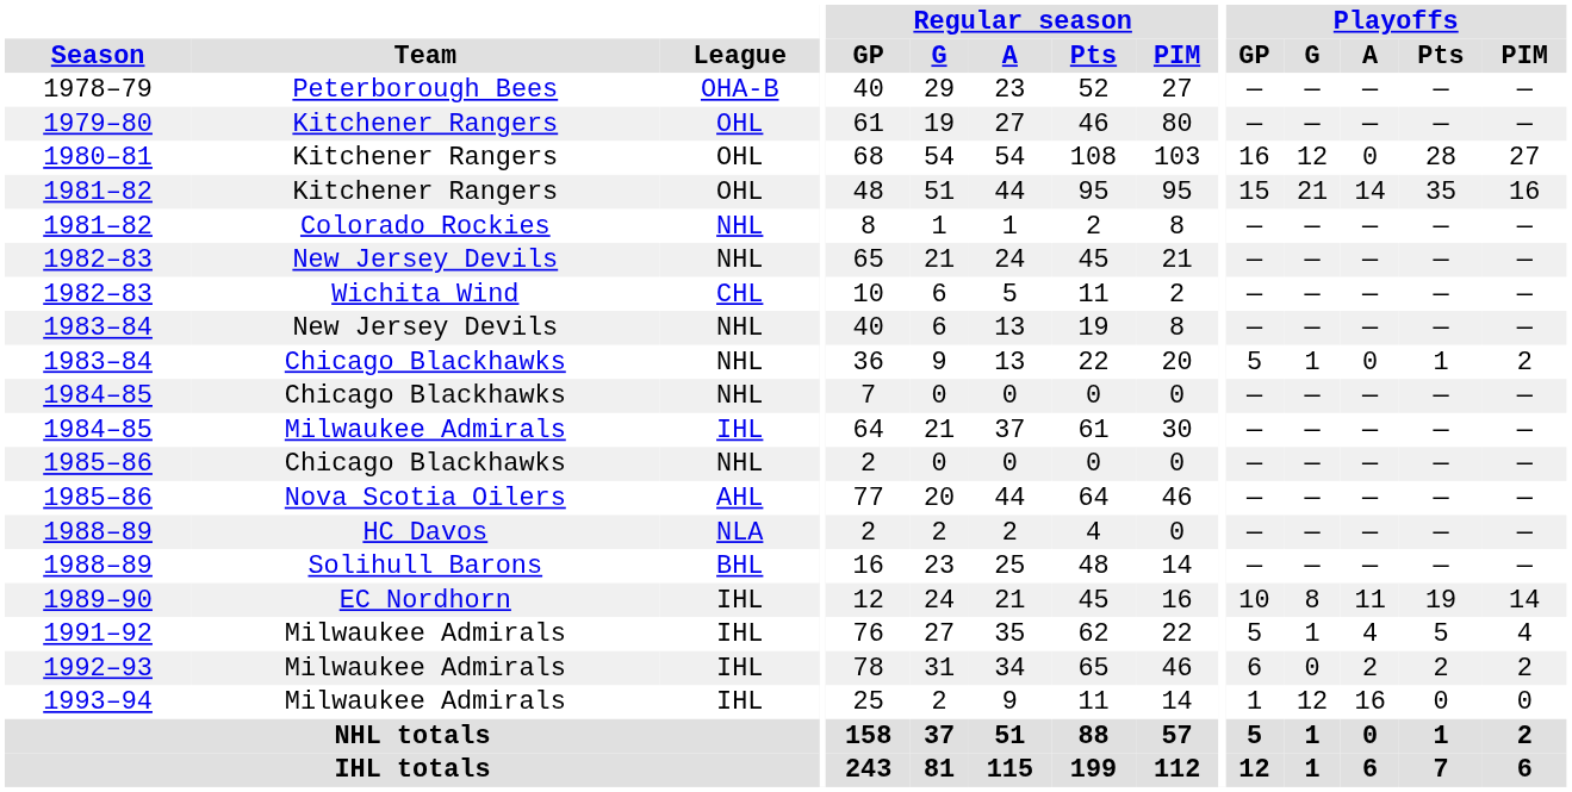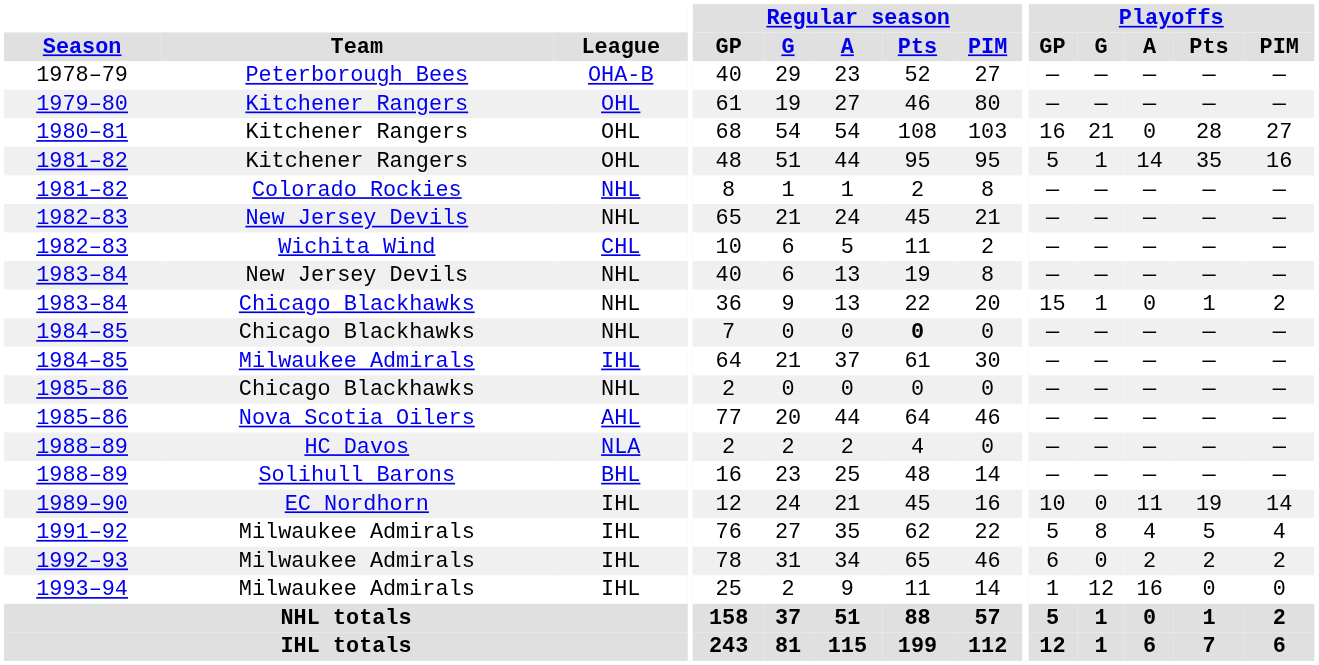1980–81 | Playoffs / G: 12 -> 21
1981–82 / Kitchener Rangers | Playoffs / GP: 15 -> 5
1981–82 / Kitchener Rangers | Playoffs / G: 21 -> 1
1983–84 / Chicago Blackhawks | Playoffs / GP: 5 -> 15
1984–85 / Chicago Blackhawks | Regular season / Pts: normal -> bold
1989–90 | Playoffs / G: 8 -> 0
1991–92 | Playoffs / G: 1 -> 8
